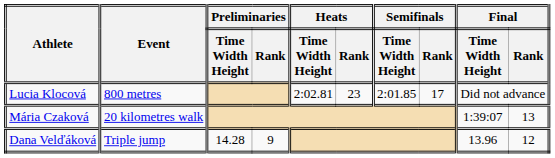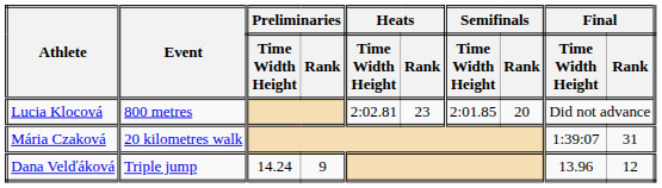Lucia Klocová | Semifinals / Rank: 17 -> 20
Mária Czaková | Final / Rank: 13 -> 31
Dana Velďáková | Preliminaries / Time Width Height: 14.28 -> 14.24
